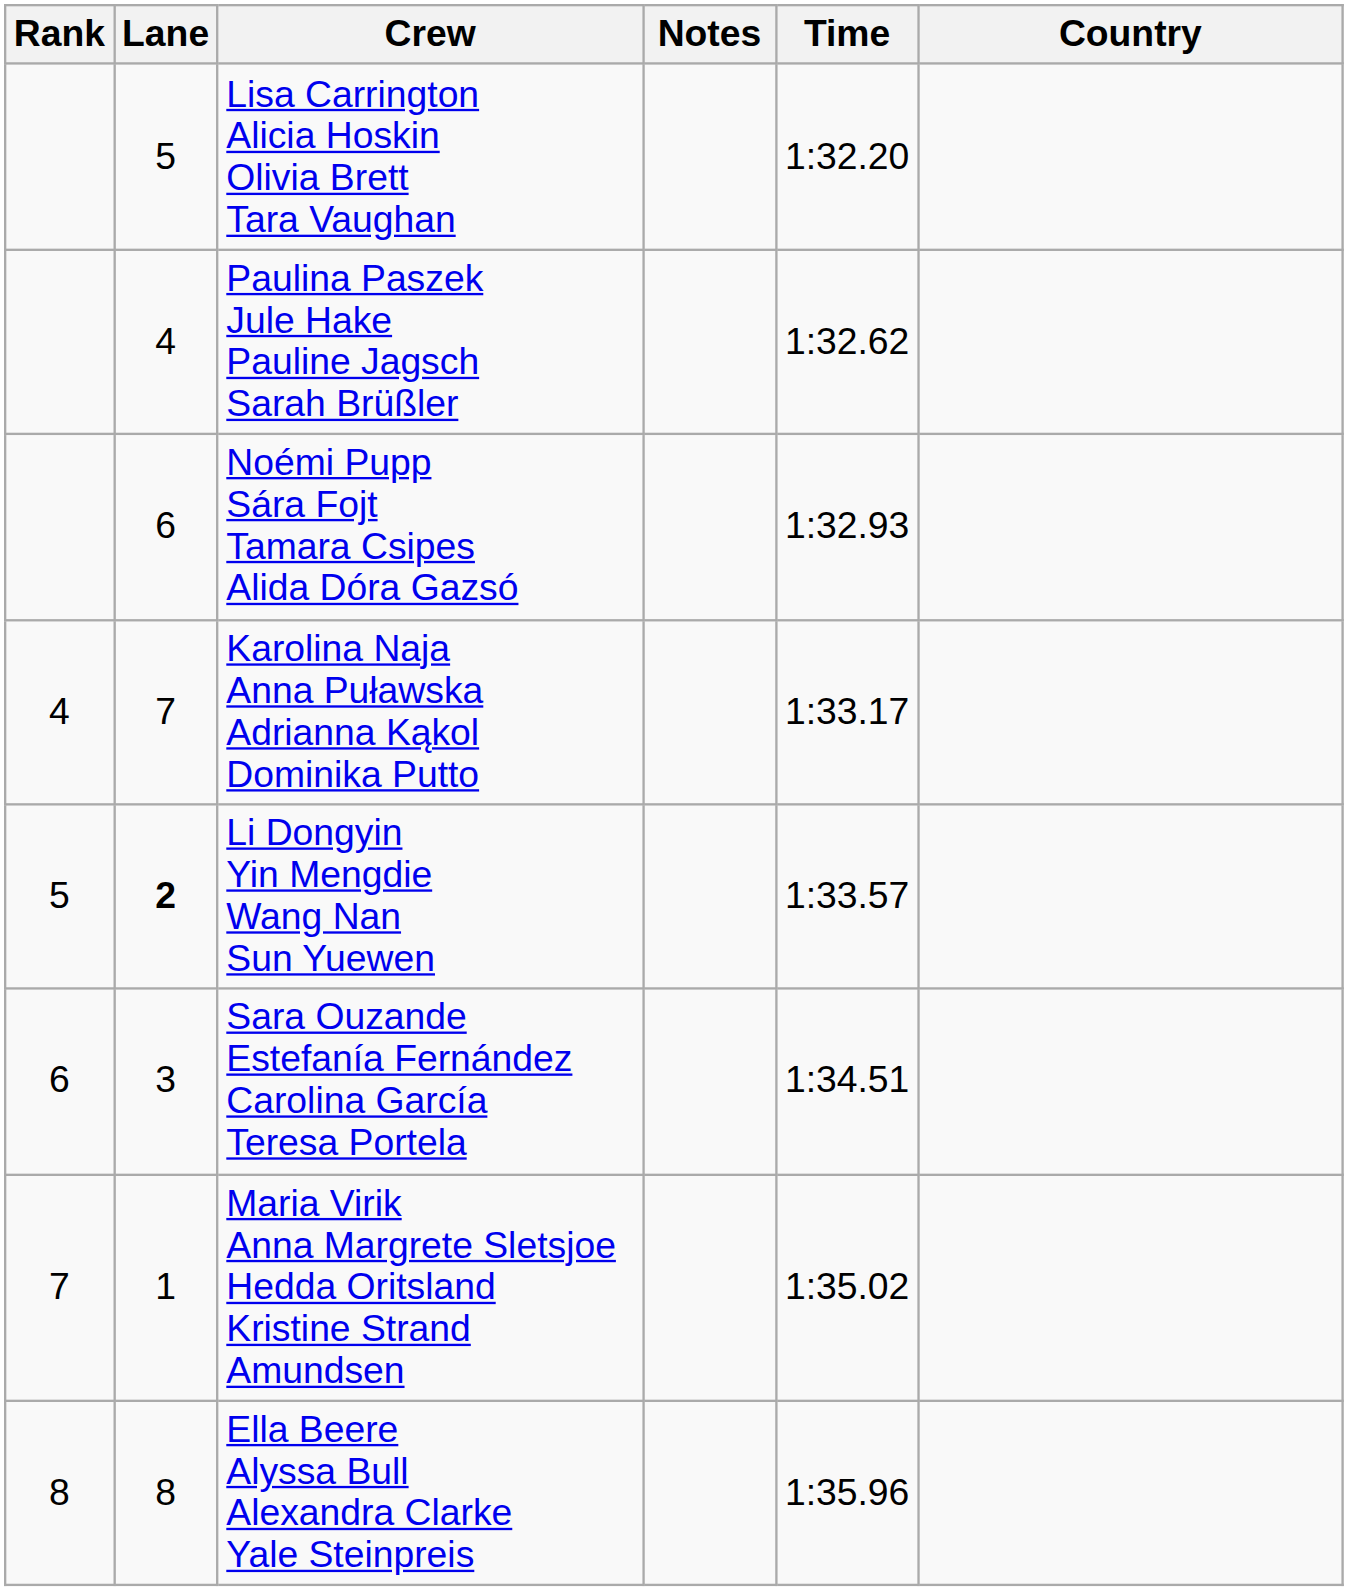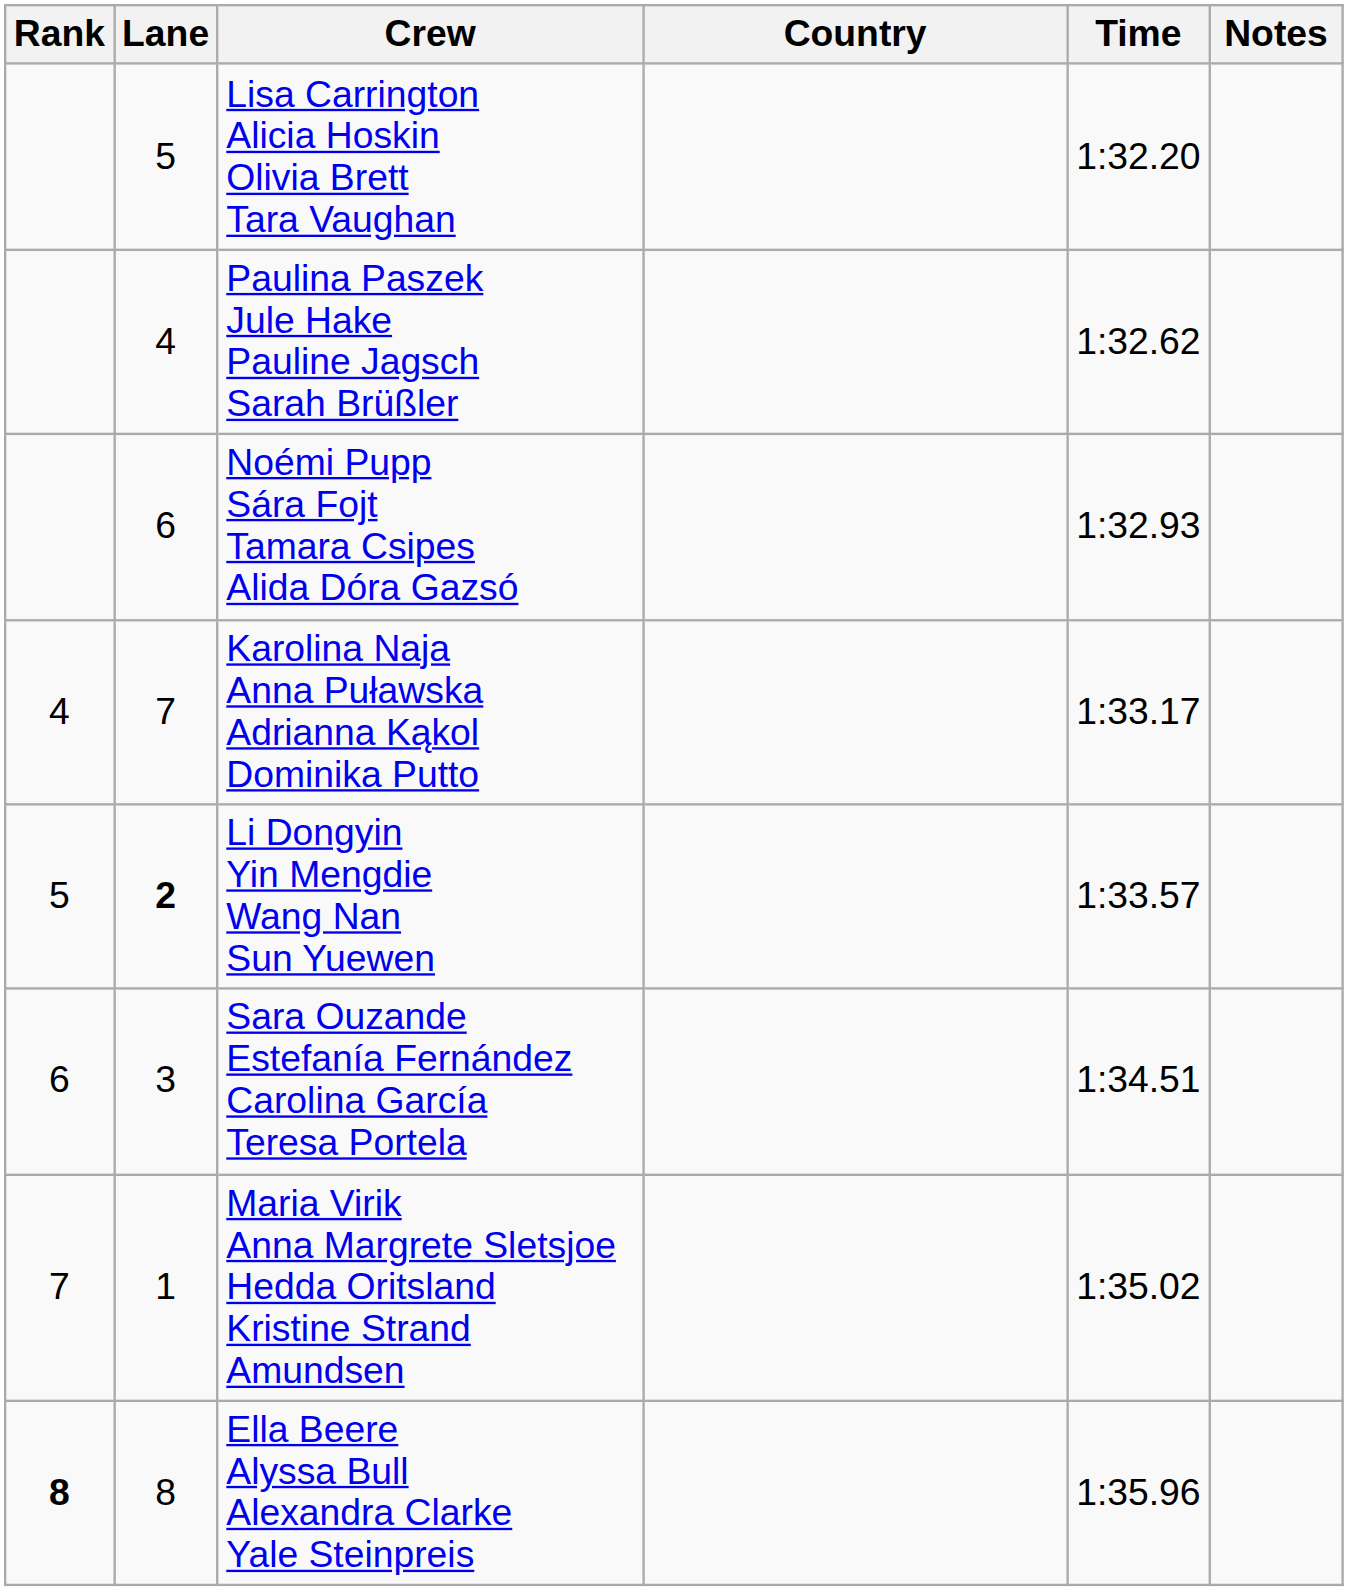columns swapped: Country <-> Notes
Ella Beere Alyssa Bull Alexandra Clarke Yale Steinpreis | Rank: normal -> bold
